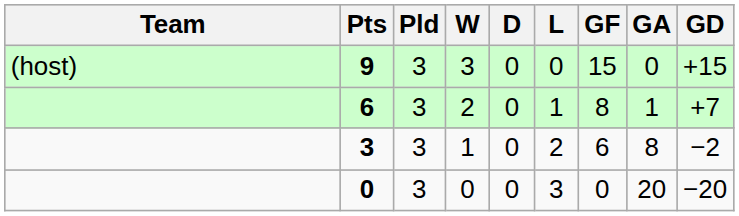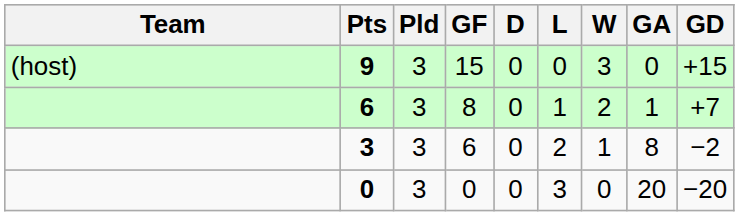columns swapped: W <-> GF
